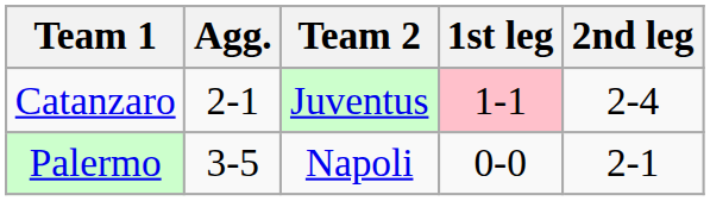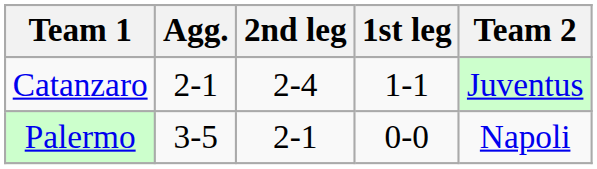columns swapped: Team 2 <-> 2nd leg
Catanzaro | 1st leg: pink background -> no background
